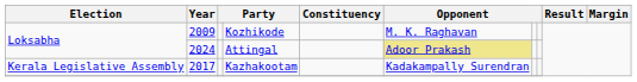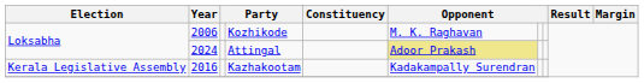Kozhikode | Year: 2009 -> 2006
Kazhakootam | Year: 2017 -> 2016
